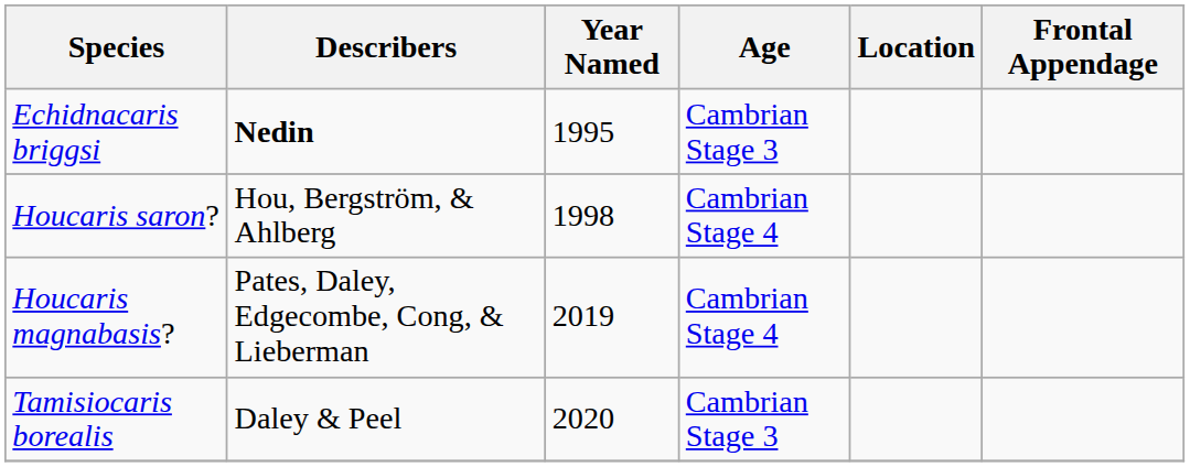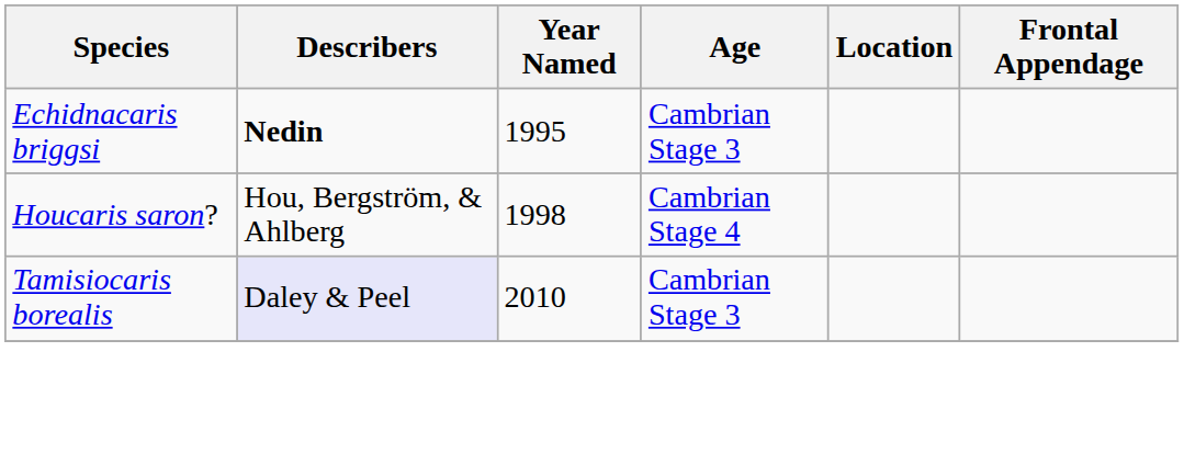- row: Houcaris magnabasis? | Pates, Daley, Edgecombe, Cong, & Lieberman | 2019 | Cambrian Stage 4
Tamisiocaris borealis | Describers: no background -> lavender background
Tamisiocaris borealis | Year Named: 2020 -> 2010
